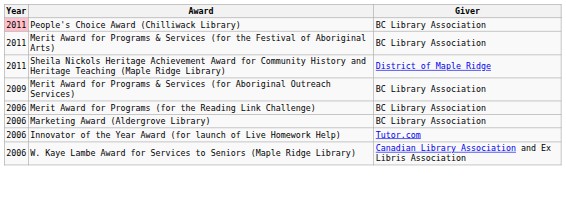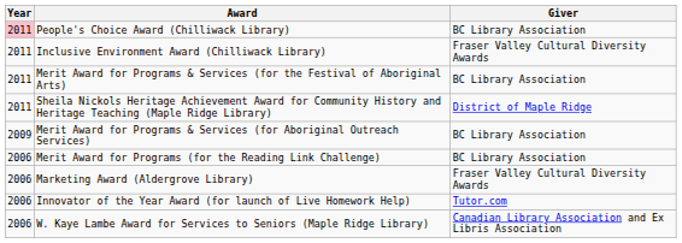+ row: 2011 | Inclusive Environment Award (Chilliwack Library) | Fraser Valley Cultural Diversity Awards
Marketing Award (Aldergrove Library) | Giver: BC Library Association -> Fraser Valley Cultural Diversity Awards
